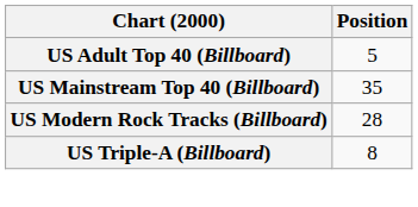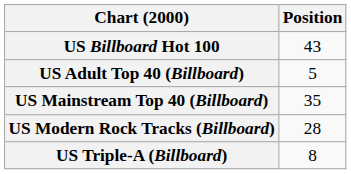+ row: US Billboard Hot 100 | 43
